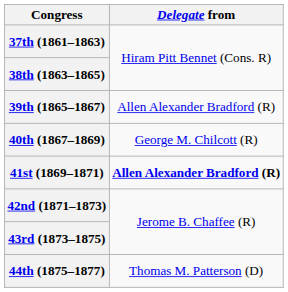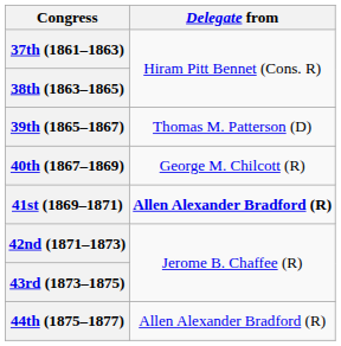39th (1865–1867) | Delegate from: Allen Alexander Bradford (R) -> Thomas M. Patterson (D)
44th (1875–1877) | Delegate from: Thomas M. Patterson (D) -> Allen Alexander Bradford (R)
